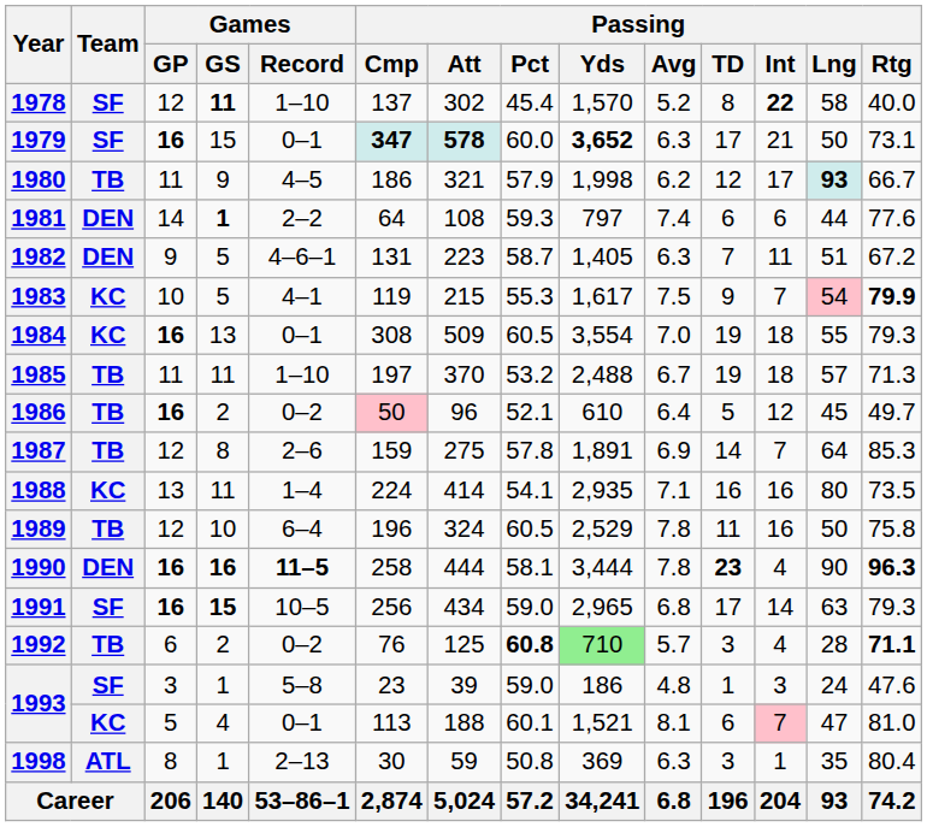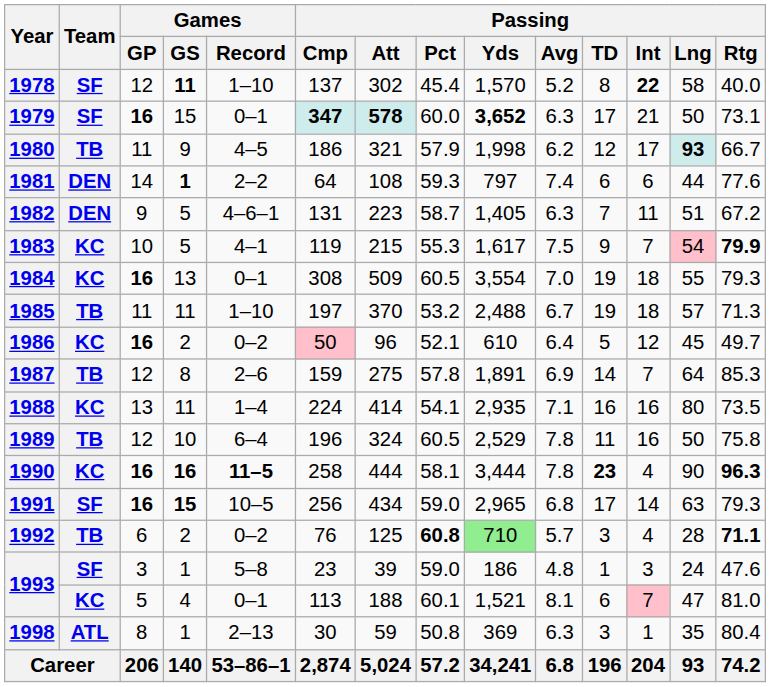1986 | Team: TB -> KC
1990 | Team: DEN -> KC
